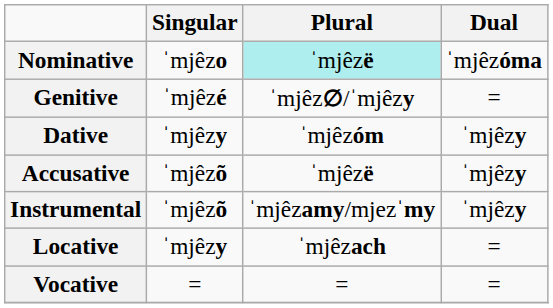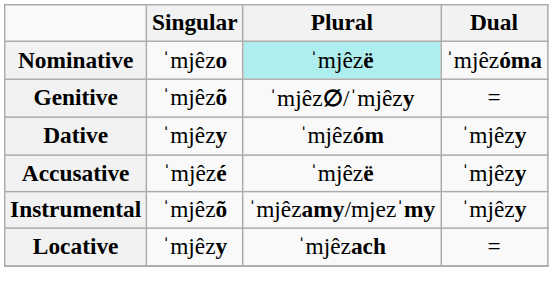Genitive | Singular: ˈmjêzé -> ˈmjêzõ
Accusative | Singular: ˈmjêzõ -> ˈmjêzé
- row: Vocative | = | = | =
